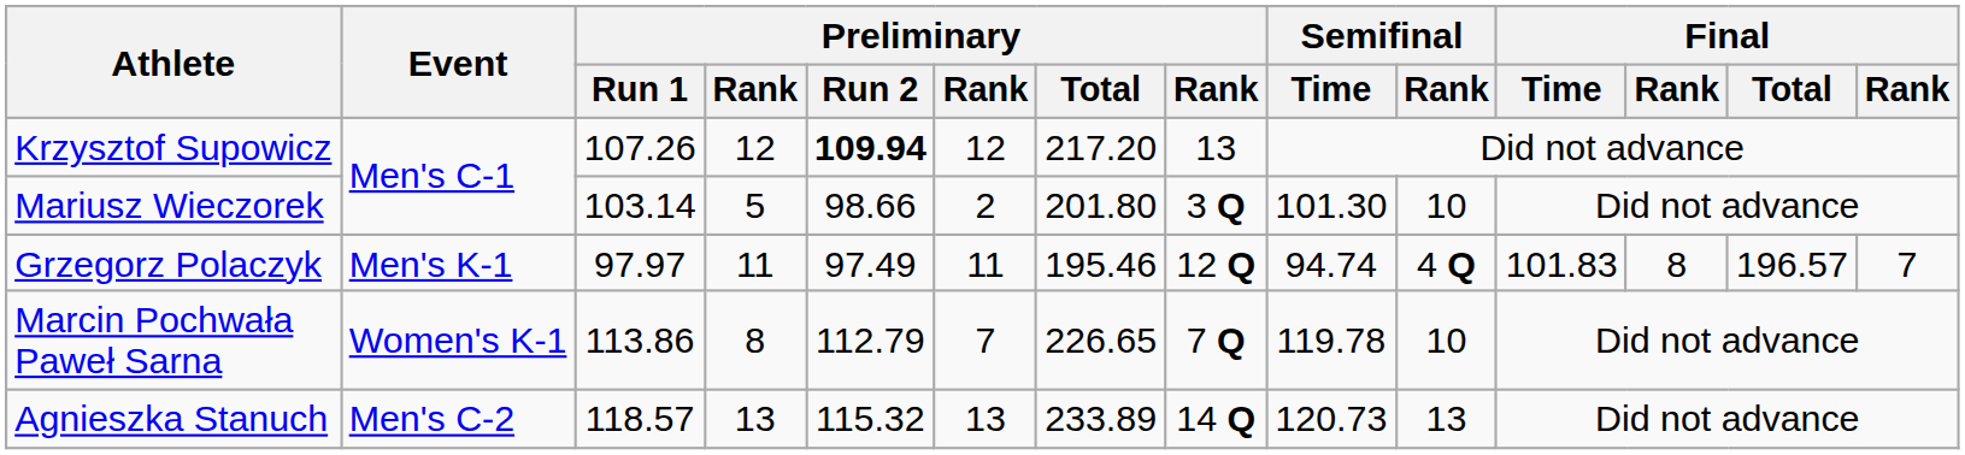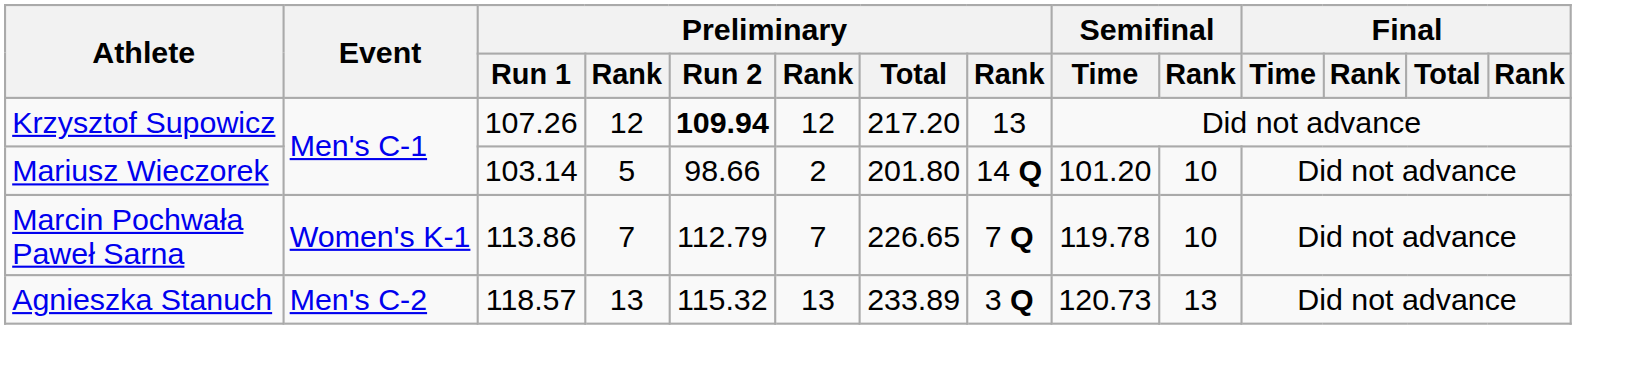Mariusz Wieczorek | column 8: 3 Q -> 14 Q
Mariusz Wieczorek | Semifinal / Time: 101.30 -> 101.20
- row: Grzegorz Polaczyk | Men's K-1 | 97.97 | 11 | 97.49 | 11 | 195.46 | 12 Q | 94.74 | 4 Q | 101.83 | 8 | 196.57 | 7
Marcin Pochwała Paweł Sarna | column 4: 8 -> 7
Agnieszka Stanuch | column 8: 14 Q -> 3 Q
